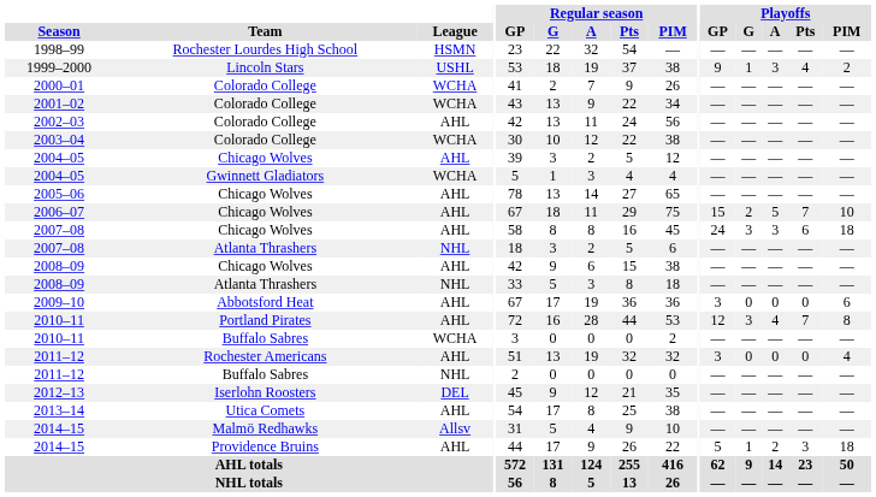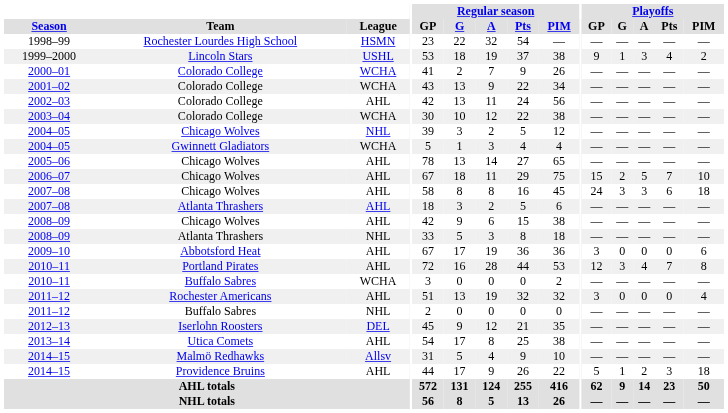2004–05 / Chicago Wolves | League: AHL -> NHL
2007–08 / Atlanta Thrashers | League: NHL -> AHL
